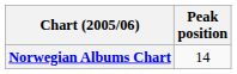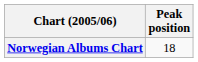Norwegian Albums Chart | Peak position: 14 -> 18
